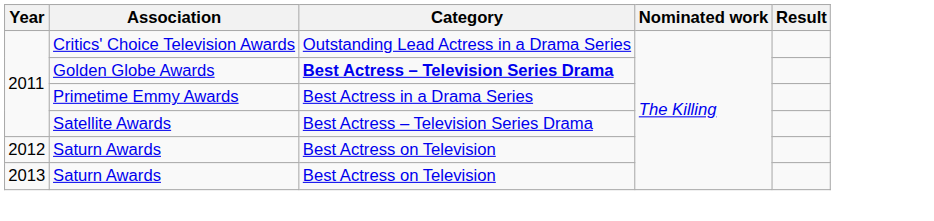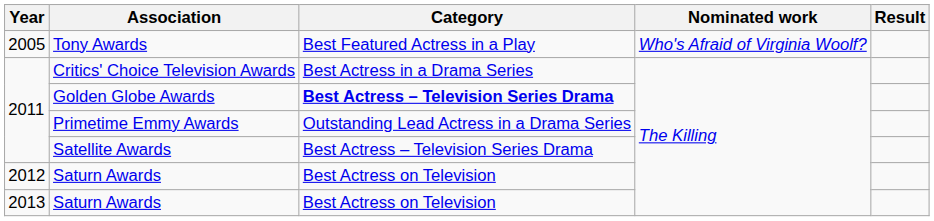+ row: 2005 | Tony Awards | Best Featured Actress in a Play | Who's Afraid of Virginia Woolf?
Critics' Choice Television Awards | Category: Outstanding Lead Actress in a Drama Series -> Best Actress in a Drama Series
Primetime Emmy Awards | Category: Best Actress in a Drama Series -> Outstanding Lead Actress in a Drama Series
